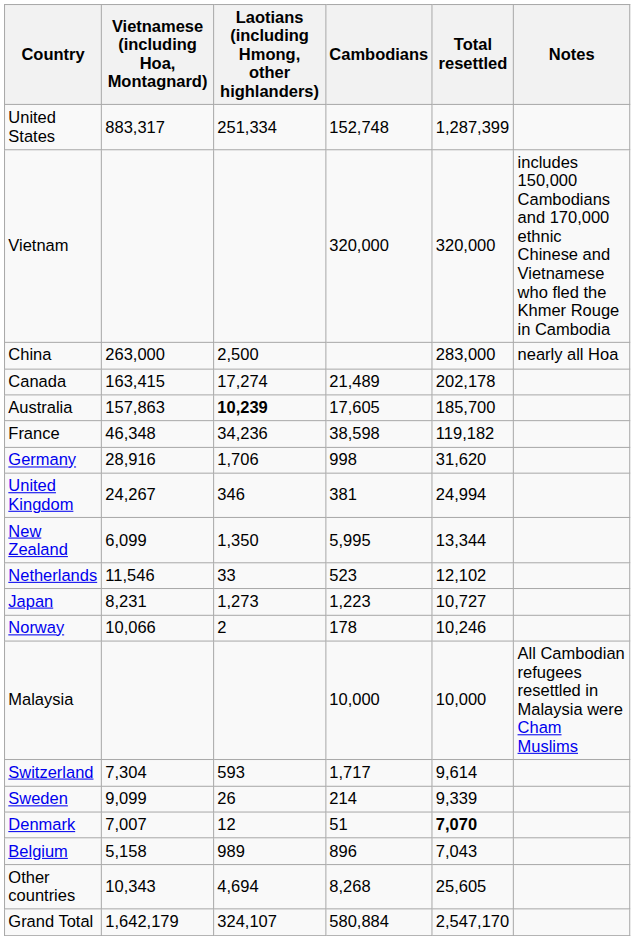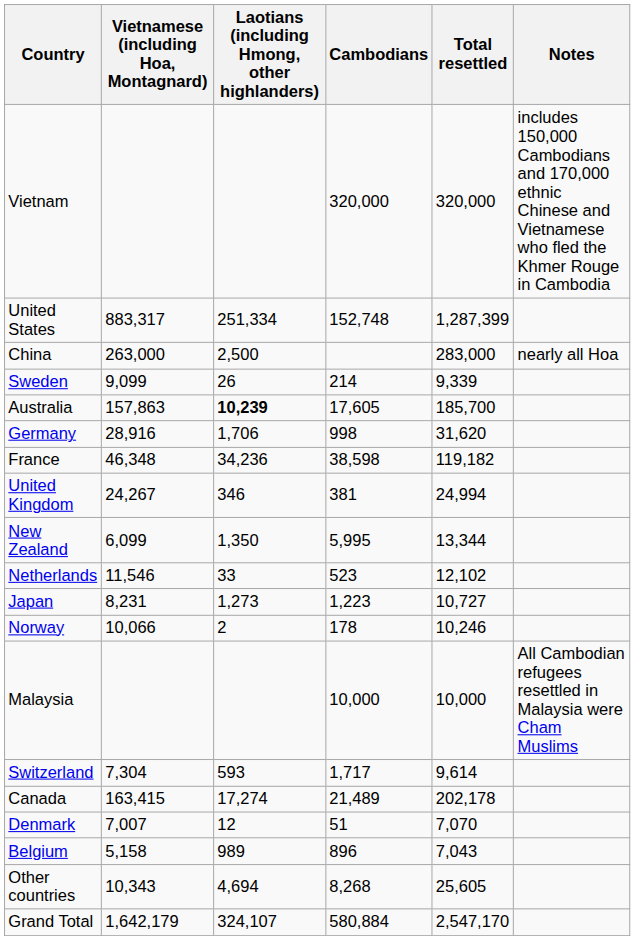rows swapped: United States <-> Vietnam
rows swapped: Canada <-> Sweden
rows swapped: France <-> Germany
Denmark | Total resettled: bold -> normal
